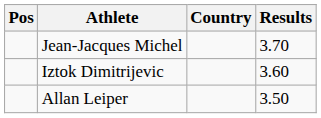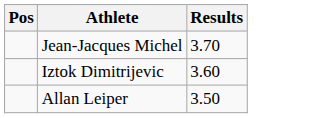- column: Country
